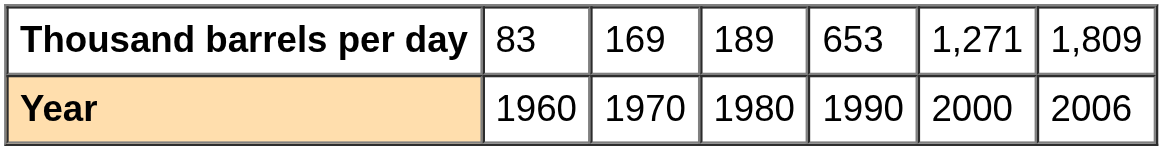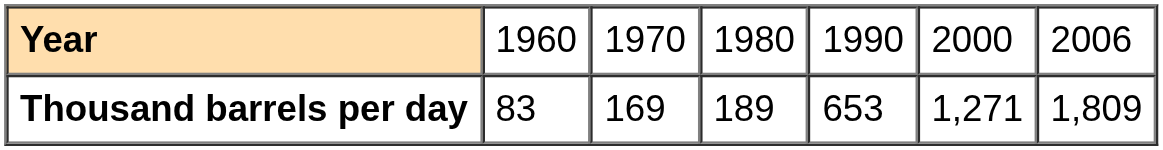rows swapped: Year <-> Thousand barrels per day
